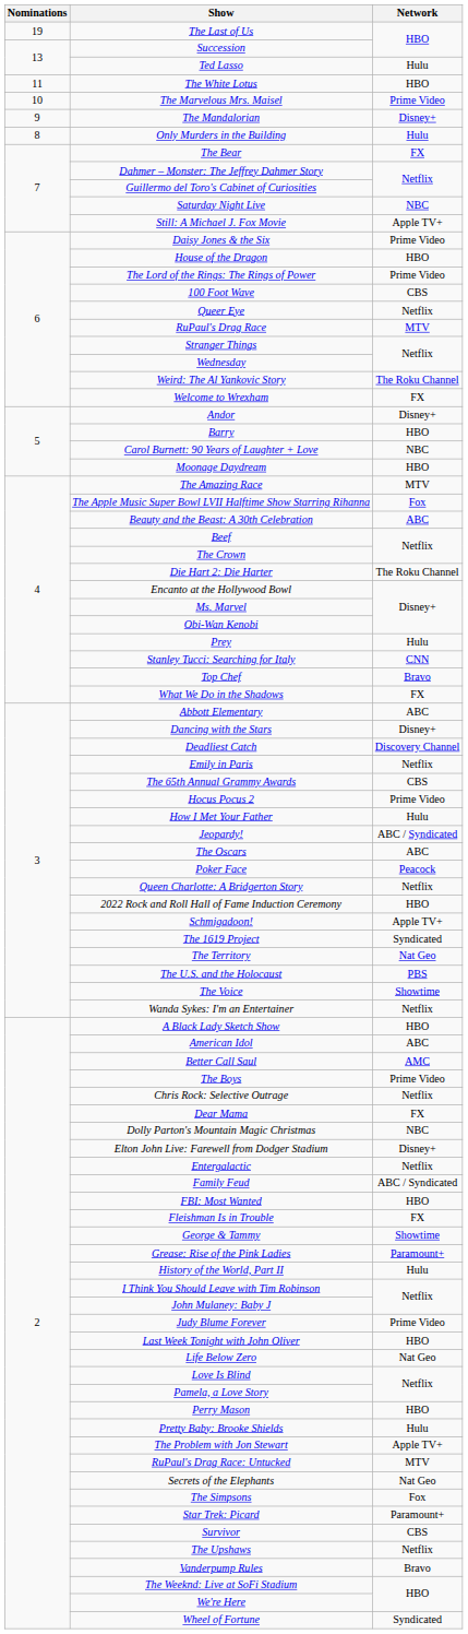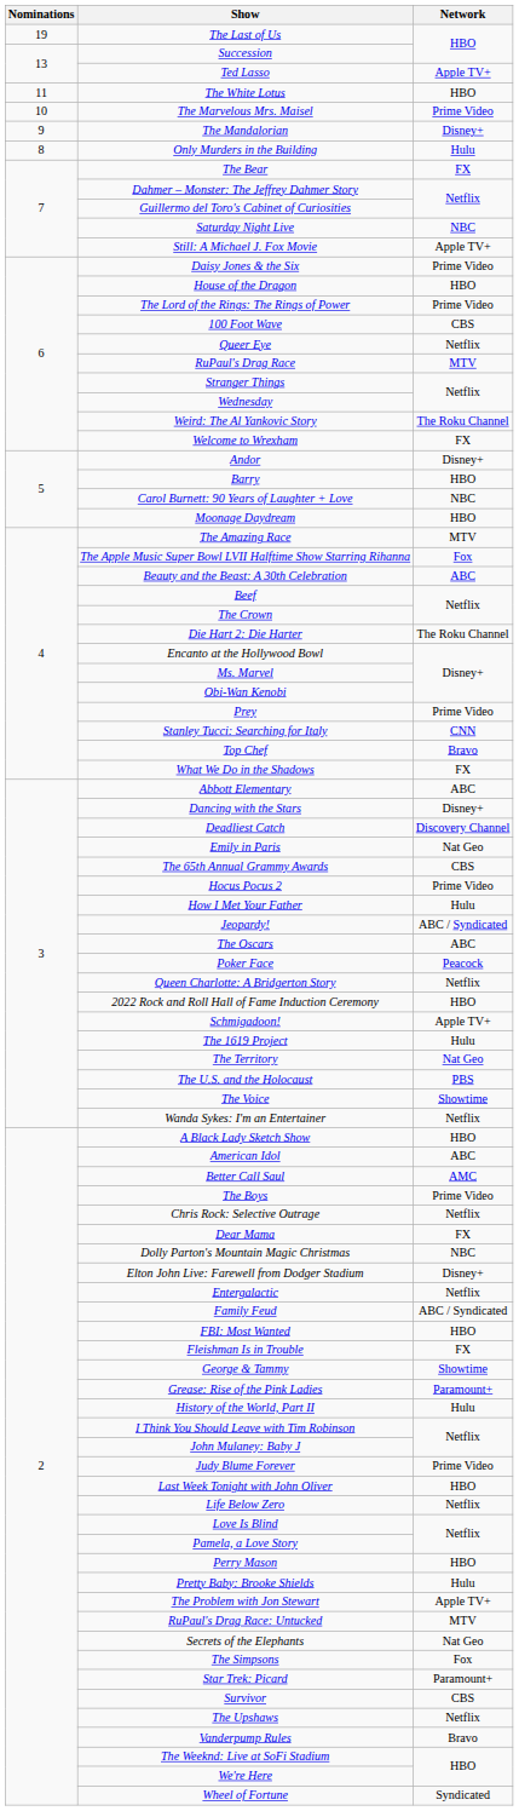Ted Lasso | Network: Hulu -> Apple TV+
Prey | Network: Hulu -> Prime Video
Emily in Paris | Network: Netflix -> Nat Geo
The 1619 Project | Network: Syndicated -> Hulu
Life Below Zero | Network: Nat Geo -> Netflix
